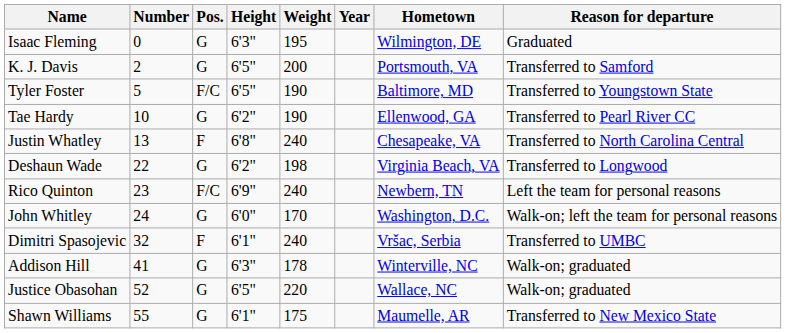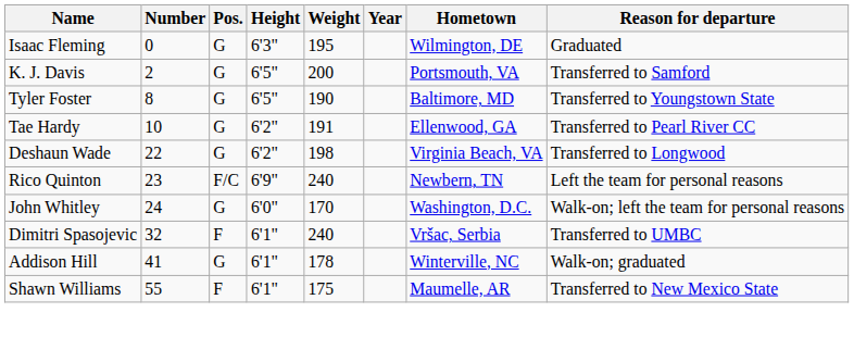Tyler Foster | Number: 5 -> 8
Tyler Foster | Pos.: F/C -> G
Tae Hardy | Weight: 190 -> 191
- row: Justin Whatley | 13 | F | 6'8" | 240 | Chesapeake, VA | Transferred to North Carolina Central
Addison Hill | Height: 6'3" -> 6'1"
- row: Justice Obasohan | 52 | G | 6'5" | 220 | Wallace, NC | Walk-on; graduated
Shawn Williams | Pos.: G -> F
